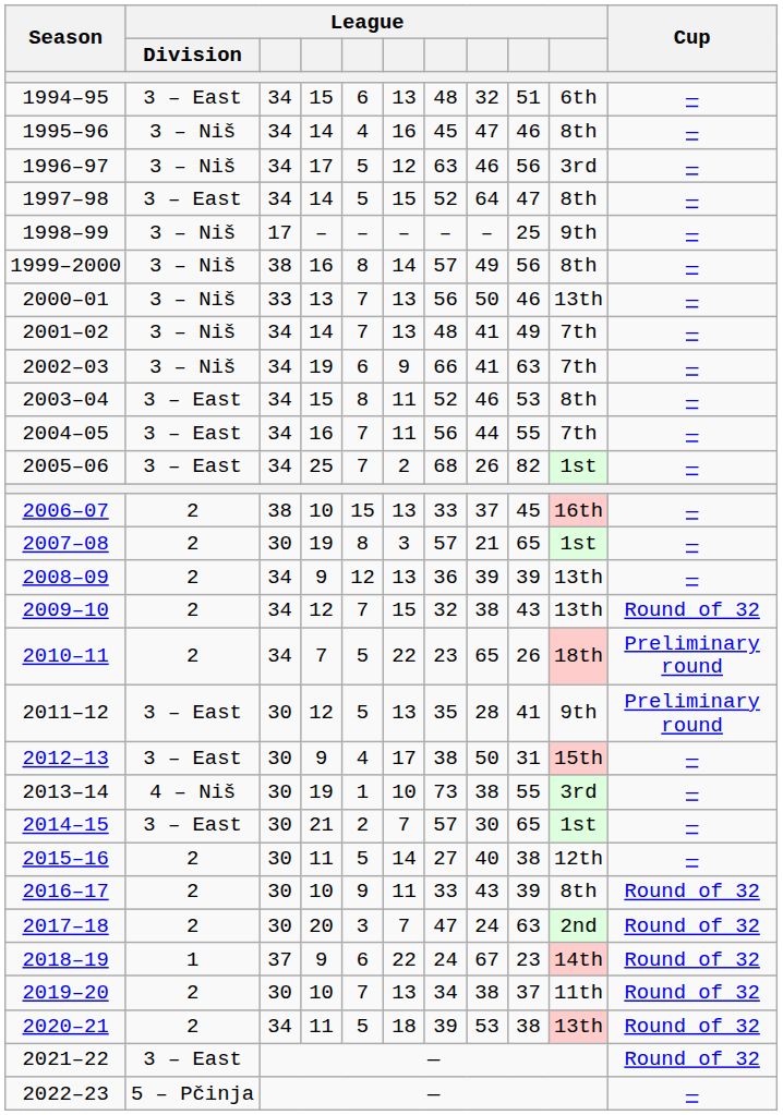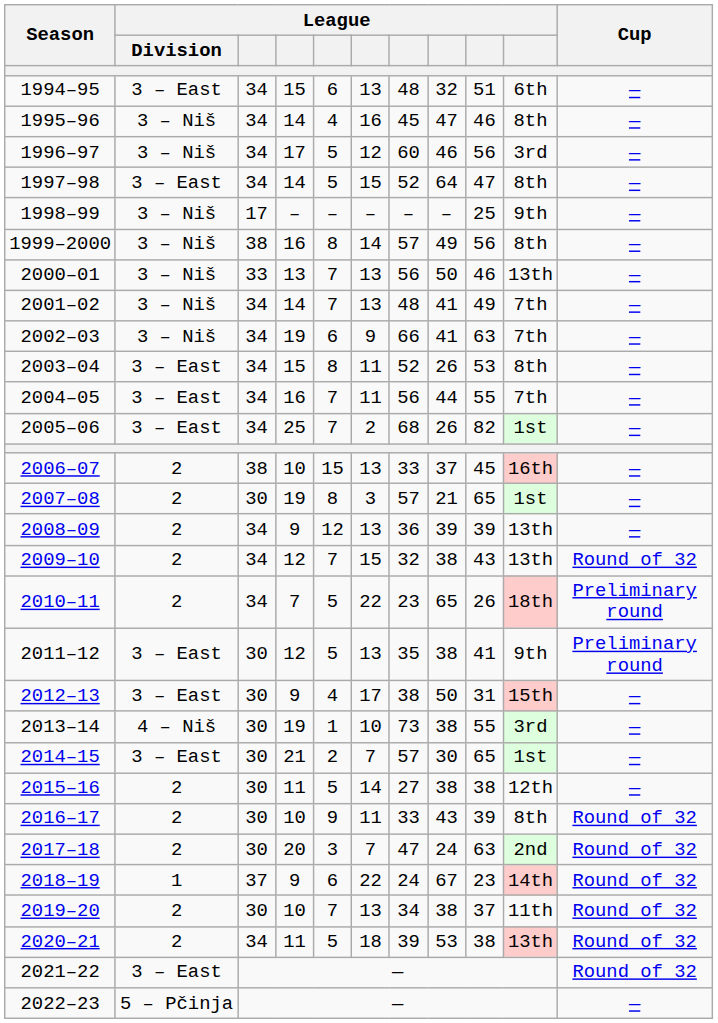1996–97 | column 7: 63 -> 60
2003–04 | column 8: 46 -> 26
2011–12 | column 8: 28 -> 38
2015–16 | column 8: 40 -> 38
